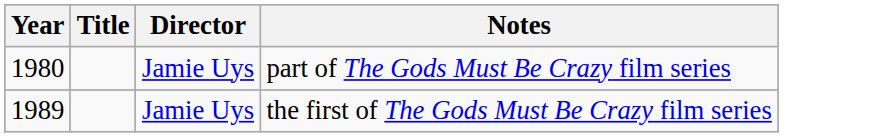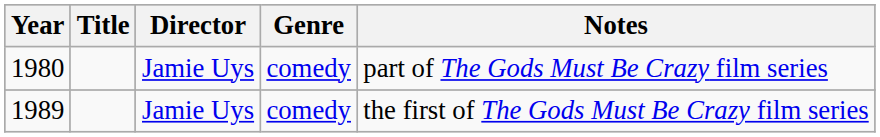+ column: Genre | comedy | comedy
